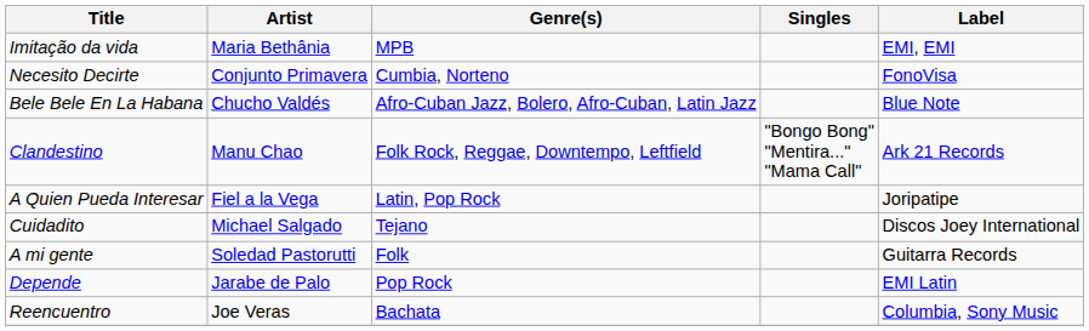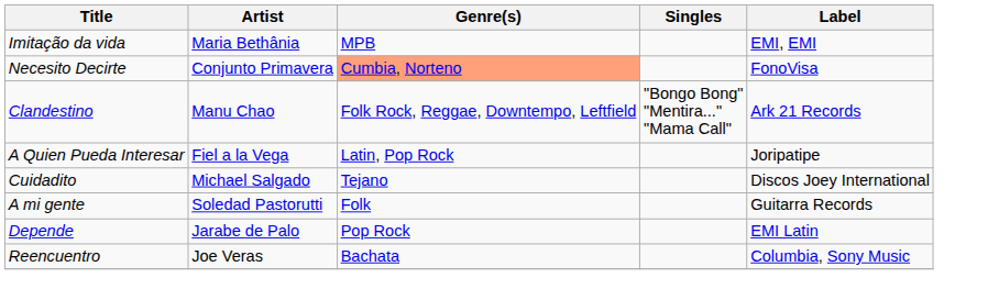Necesito Decirte | Genre(s): no background -> lightsalmon background
- row: Bele Bele En La Habana | Chucho Valdés | Afro-Cuban Jazz, Bolero, Afro-Cuban, Latin Jazz | Blue Note
